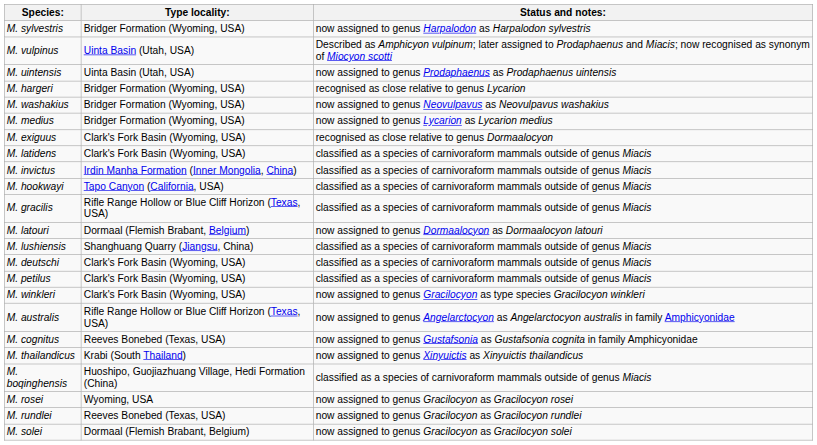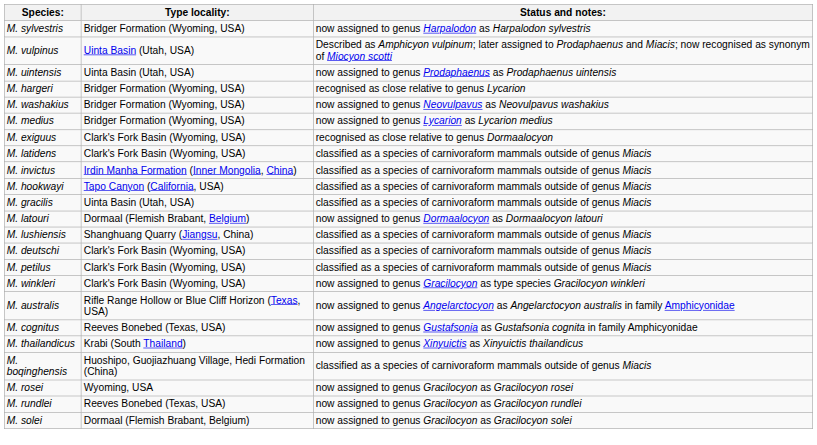M. gracilis | Type locality:: Rifle Range Hollow or Blue Cliff Horizon (Texas, USA) -> Uinta Basin (Utah, USA)
